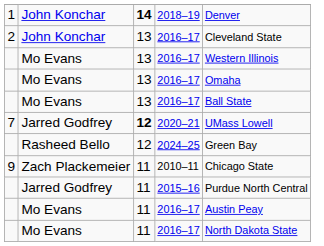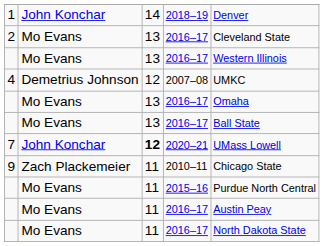2018–19 | column 3: bold -> normal
2 / 2016–17 | column 2: John Konchar -> Mo Evans
+ row: 4 | Demetrius Johnson | 12 | 2007–08 | UMKC
2020–21 | column 2: Jarred Godfrey -> John Konchar
- row: Rasheed Bello | 12 | 2024–25 | Green Bay
2015–16 | column 2: Jarred Godfrey -> Mo Evans
